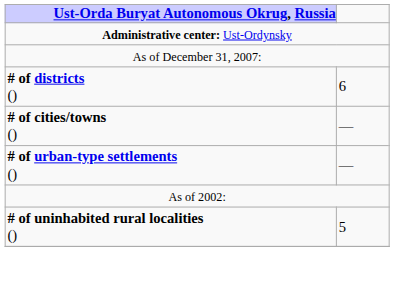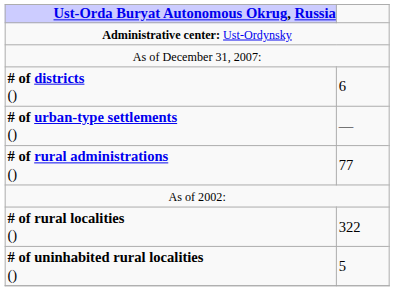- row: # of cities/towns () | —
+ row: # of rural administrations () | 77
+ row: # of rural localities () | 322
